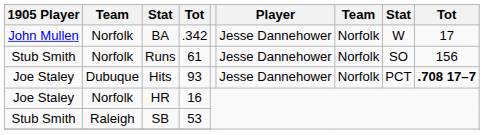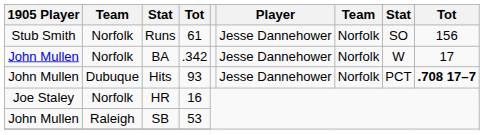rows swapped: BA <-> Runs
Hits | 1905 Player: Joe Staley -> John Mullen
SB | 1905 Player: Stub Smith -> John Mullen
